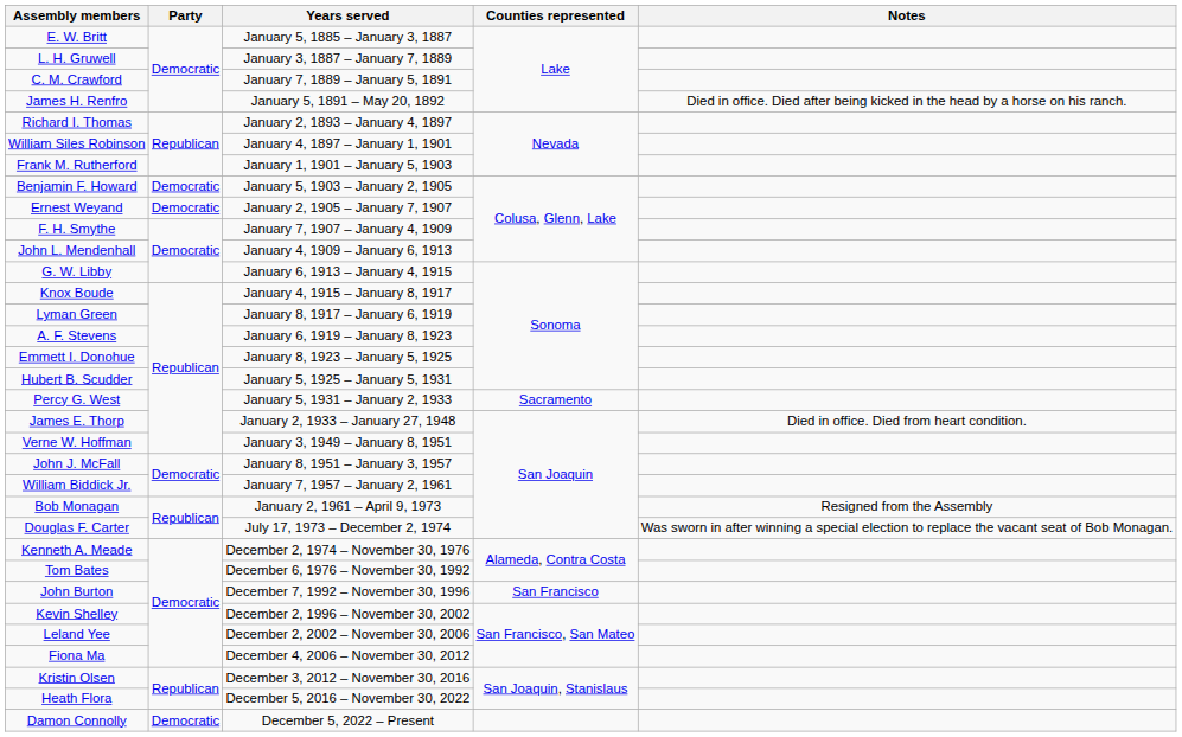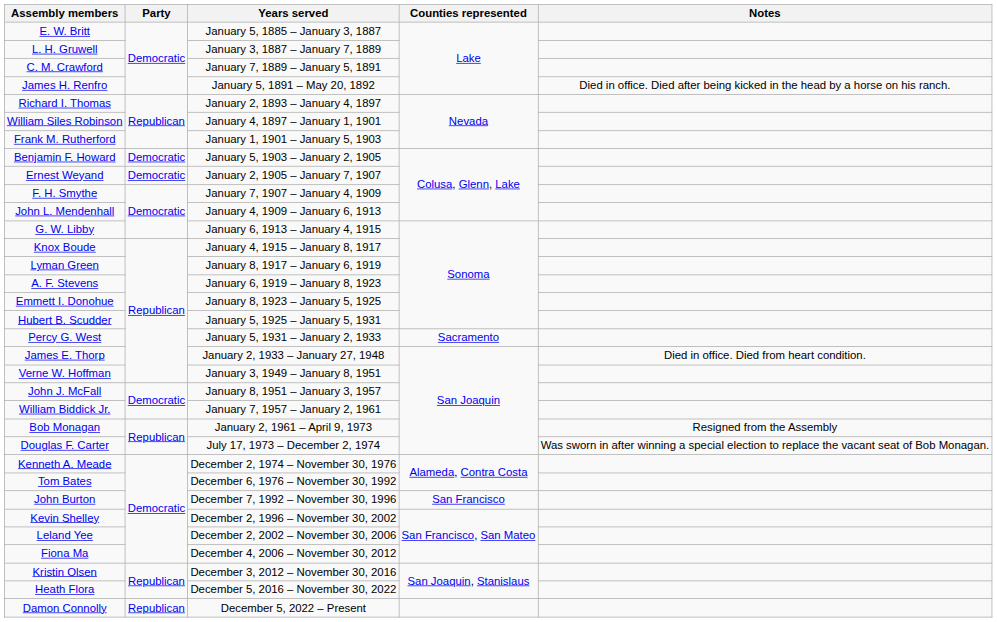Damon Connolly | Party: Democratic -> Republican
